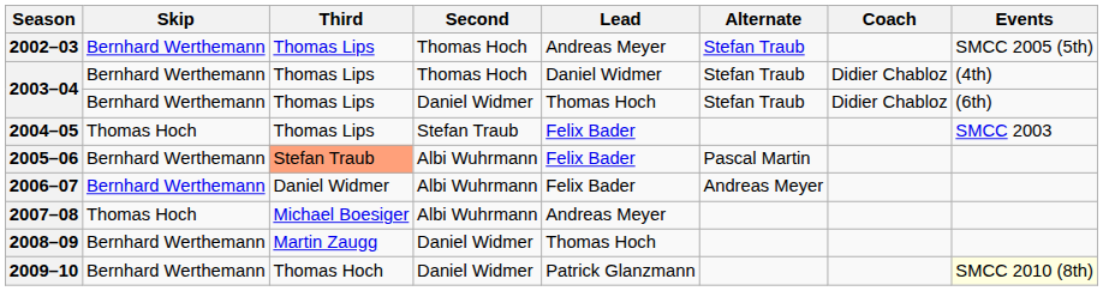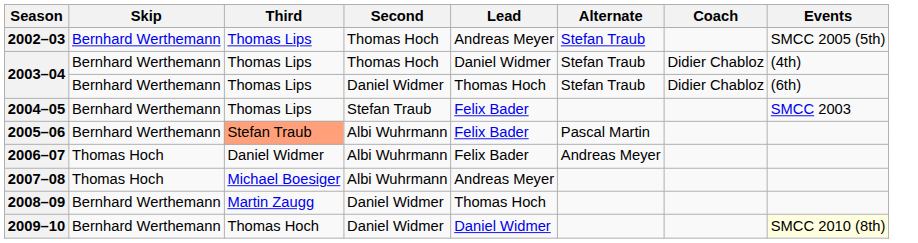2004–05 | Skip: Thomas Hoch -> Bernhard Werthemann
2006–07 | Skip: Bernhard Werthemann -> Thomas Hoch
2009–10 | Lead: Patrick Glanzmann -> Daniel Widmer
